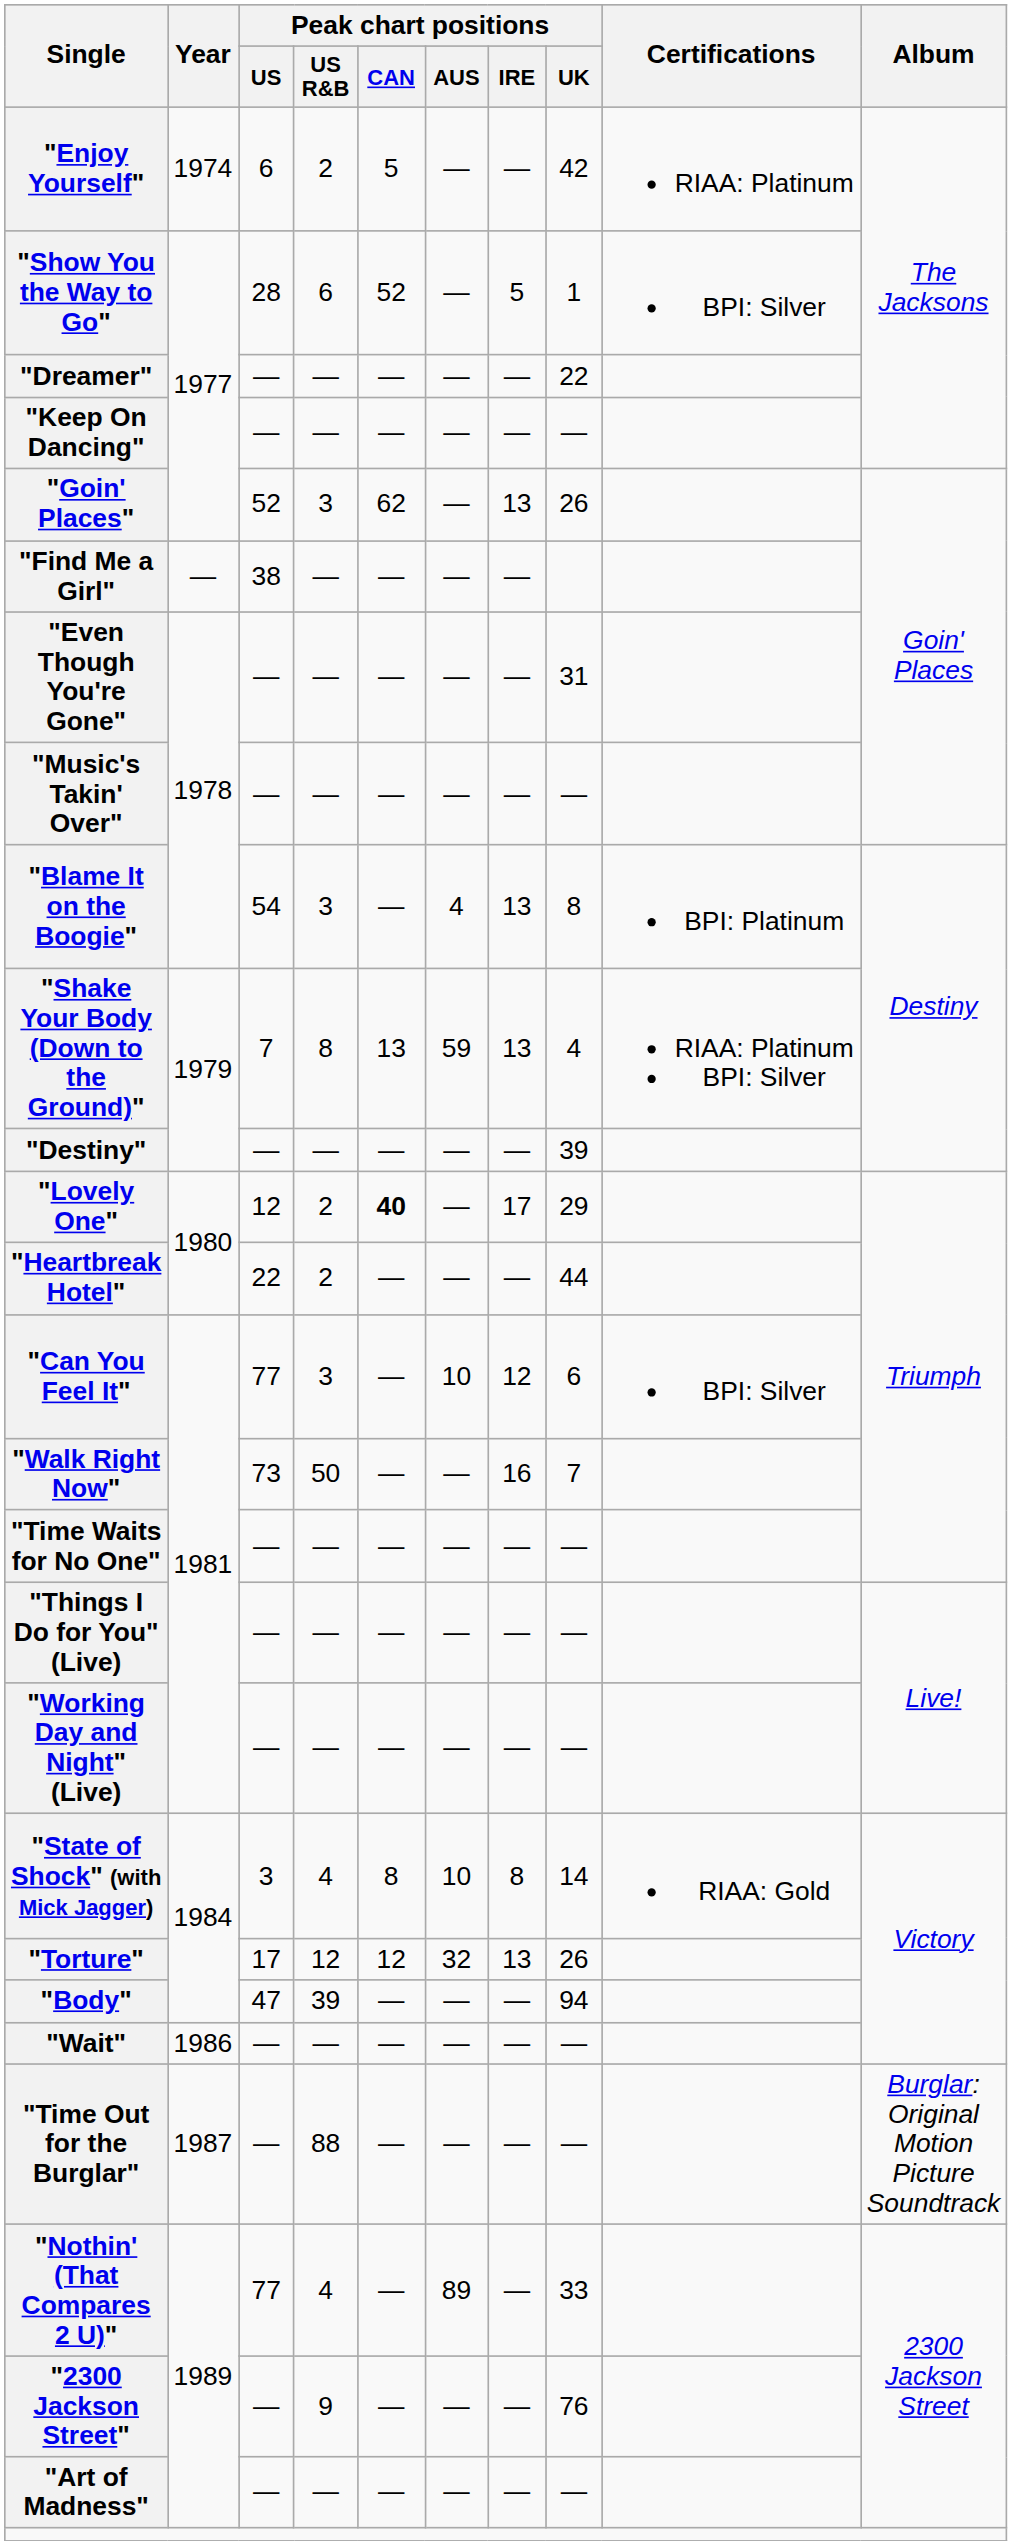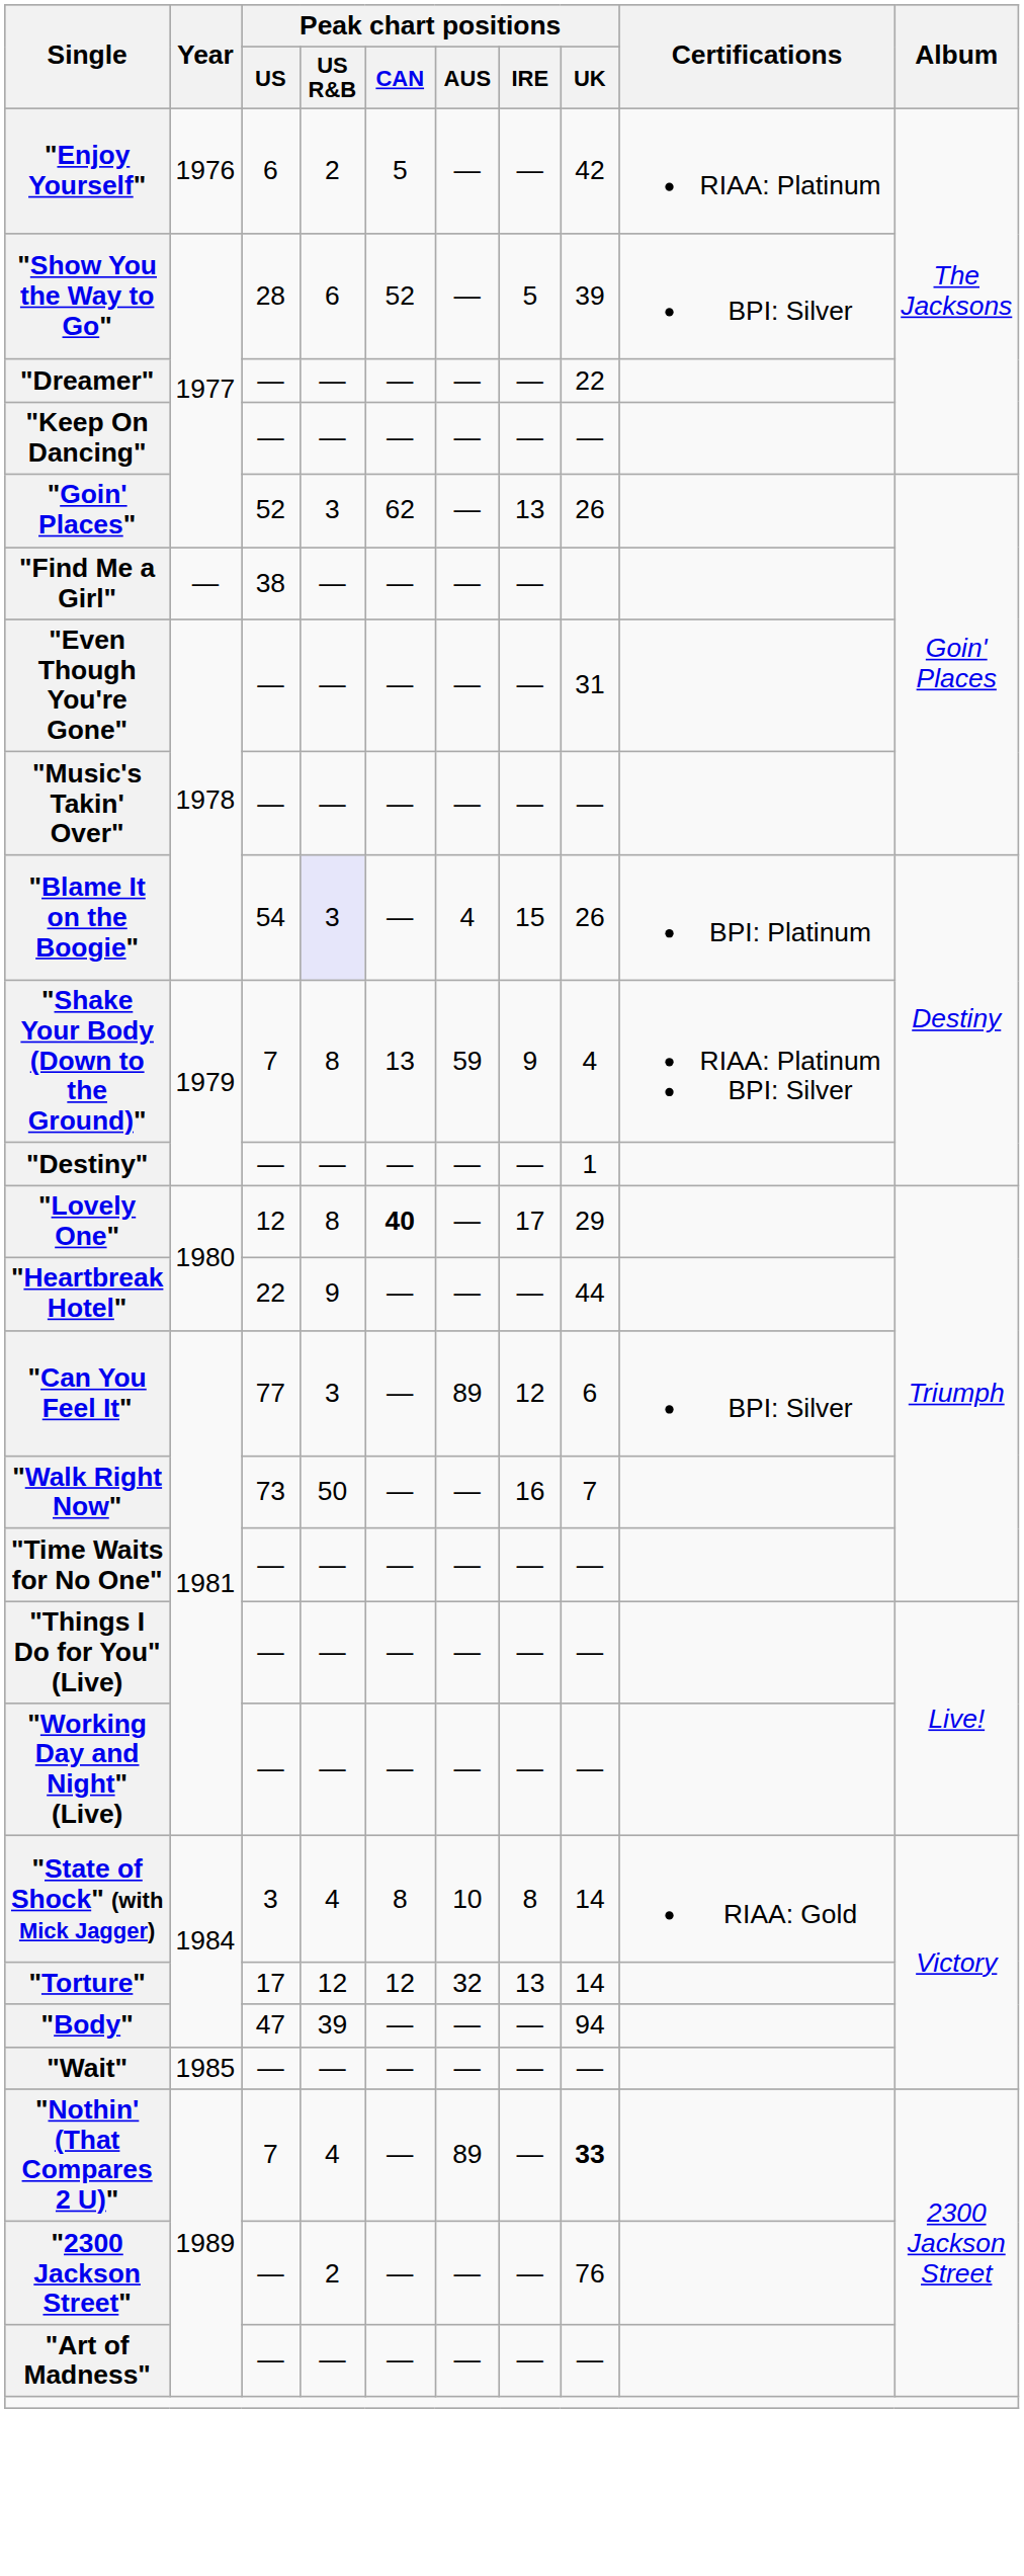"Enjoy Yourself" | Year: 1974 -> 1976
"Show You the Way to Go" | Peak chart positions / UK: 1 -> 39
"Blame It on the Boogie" | Peak chart positions / US R&B: no background -> lavender background
"Blame It on the Boogie" | Peak chart positions / IRE: 13 -> 15
"Blame It on the Boogie" | Peak chart positions / UK: 8 -> 26
"Shake Your Body (Down to the Ground)" | Peak chart positions / IRE: 13 -> 9
"Destiny" | Peak chart positions / UK: 39 -> 1
"Lovely One" | Peak chart positions / US R&B: 2 -> 8
"Heartbreak Hotel" | Peak chart positions / US R&B: 2 -> 9
"Can You Feel It" | Peak chart positions / AUS: 10 -> 89
"Torture" | Peak chart positions / UK: 26 -> 14
"Wait" | Year: 1986 -> 1985
- row: "Time Out for the Burglar" | 1987 | — | 88 | — | — | — | — | Burglar: Original Motion Picture Soundtrack
"Nothin' (That Compares 2 U)" | Peak chart positions / US: 77 -> 7
"Nothin' (That Compares 2 U)" | Peak chart positions / UK: normal -> bold
"2300 Jackson Street" | Peak chart positions / US R&B: 9 -> 2
